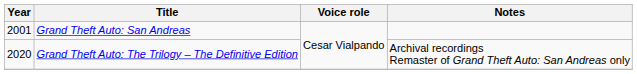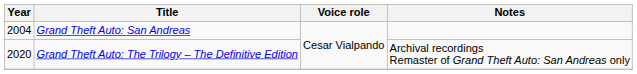Grand Theft Auto: San Andreas | Year: 2001 -> 2004
